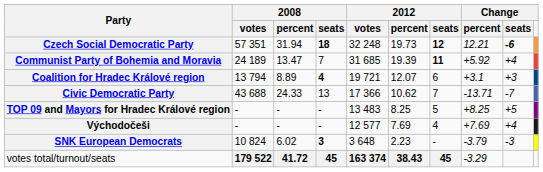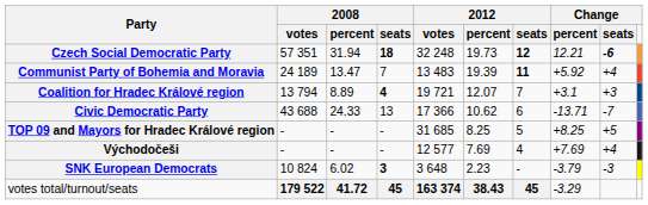Communist Party of Bohemia and Moravia | column 5: 31 685 -> 13 483
Coalition for Hradec Králové region | column 7: 6 -> 7
Civic Democratic Party | column 7: 7 -> 6
TOP 09 and Mayors for Hradec Králové region | column 5: 13 483 -> 31 685
